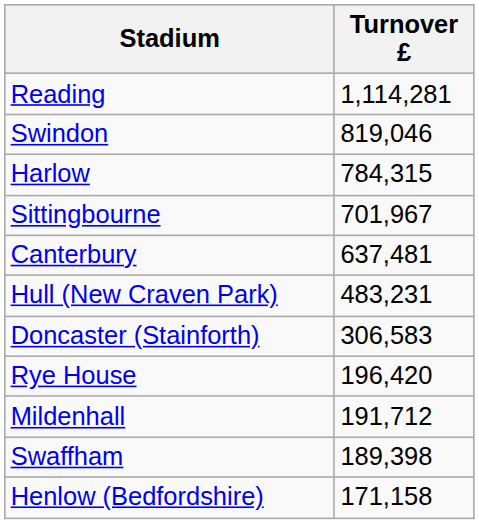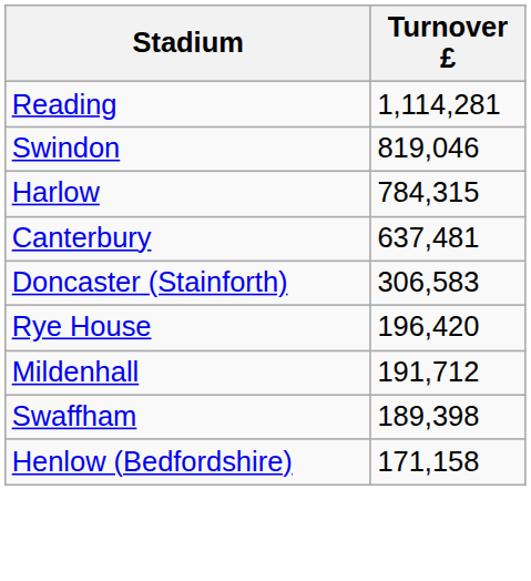- row: Sittingbourne | 701,967
- row: Hull (New Craven Park) | 483,231
